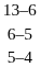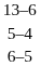rows swapped: 6–5 <-> 5–4
